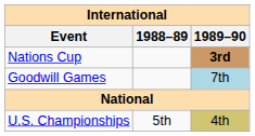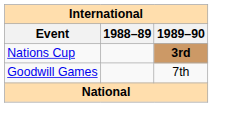Goodwill Games | 1989–90: lightblue background -> no background
- row: U.S. Championships | 5th | 4th
